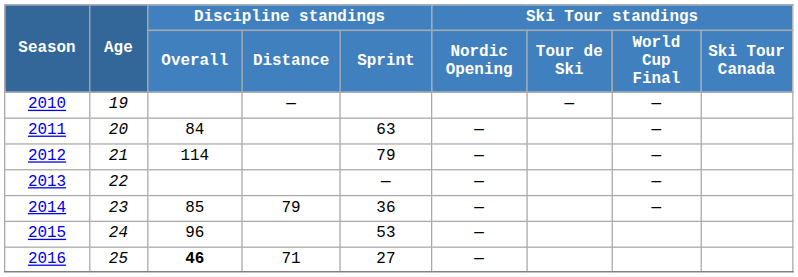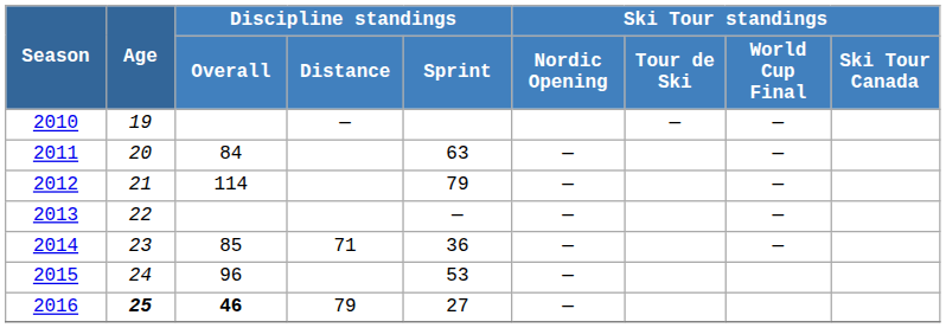2014 | Discipline standings / Distance: 79 -> 71
2016 | Age: normal -> bold
2016 | Discipline standings / Distance: 71 -> 79
